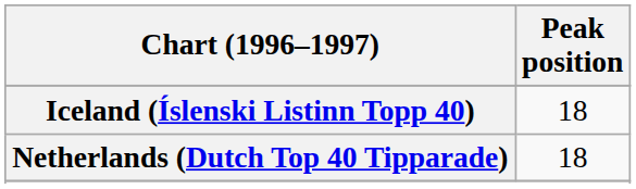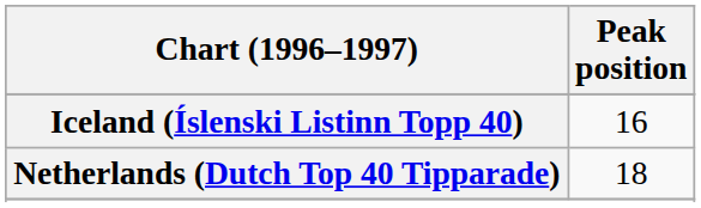Iceland (Íslenski Listinn Topp 40) | Peak position: 18 -> 16
